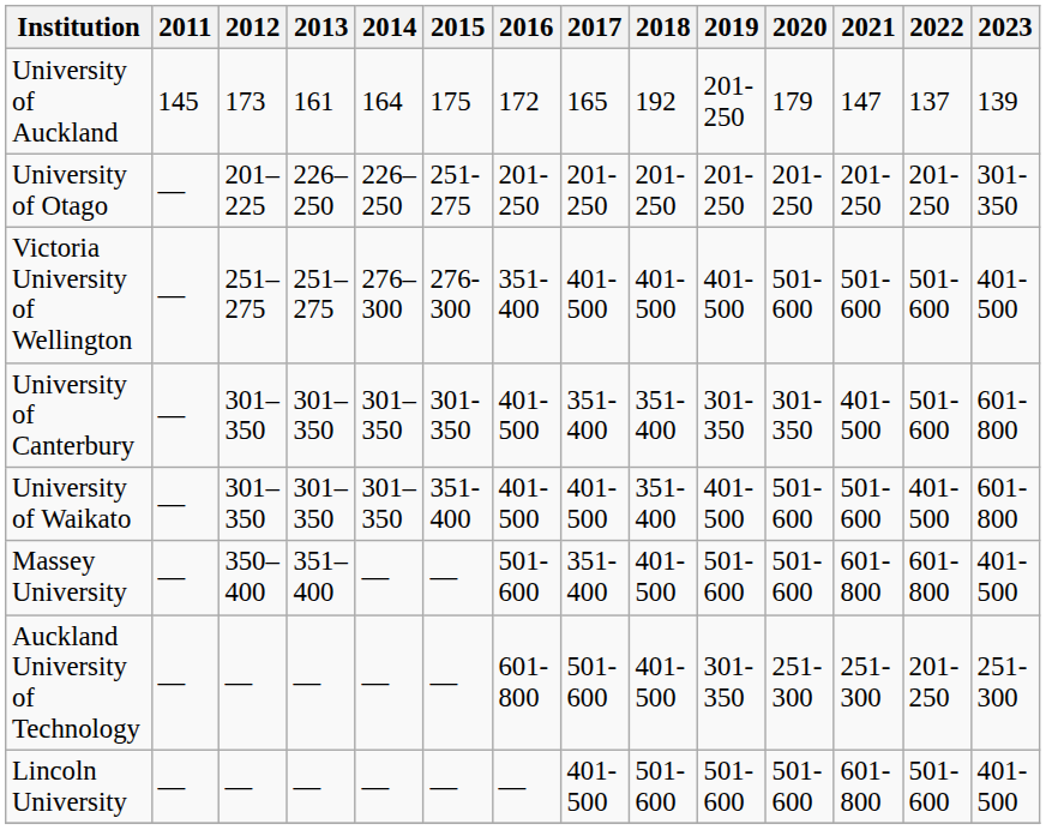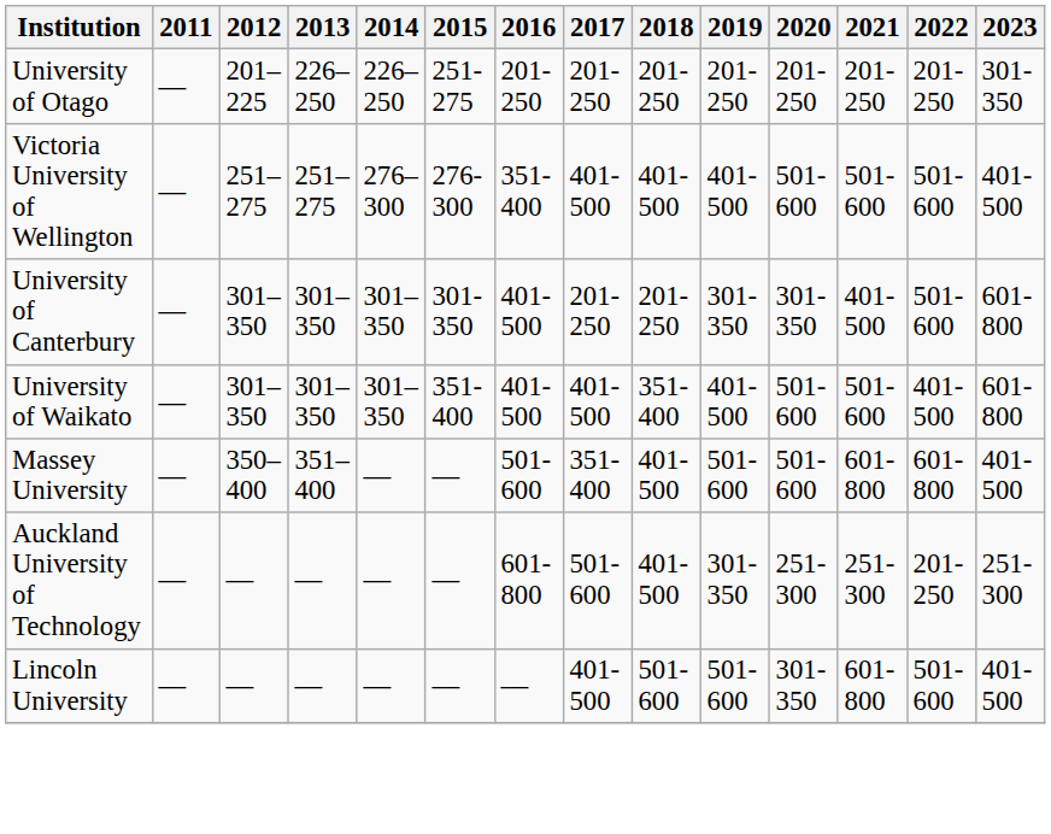- row: University of Auckland | 145 | 173 | 161 | 164 | 175 | 172 | 165 | 192 | 201-250 | 179 | 147 | 137 | 139
University of Canterbury | 2017: 351-400 -> 201-250
University of Canterbury | 2018: 351-400 -> 201-250
Lincoln University | 2020: 501-600 -> 301-350
